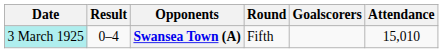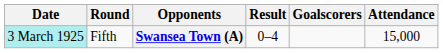columns swapped: Round <-> Result
Swansea Town (A) | Attendance: 15,010 -> 15,000
